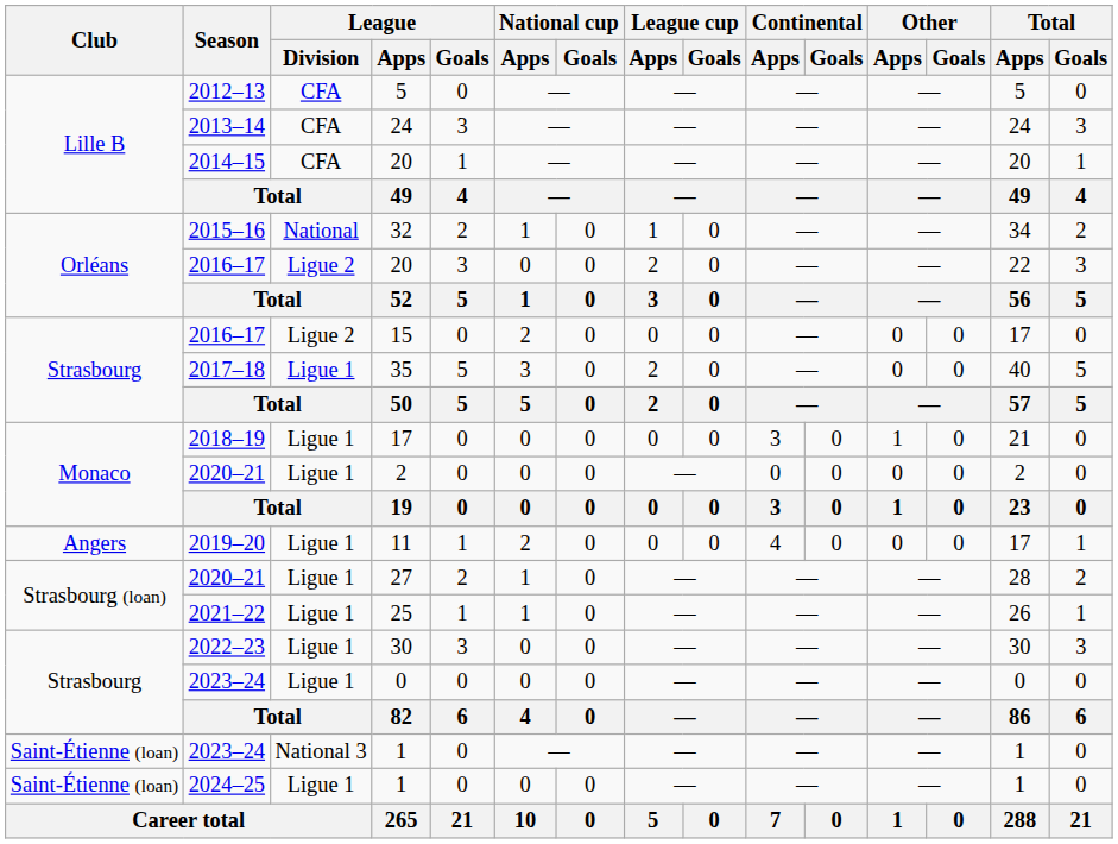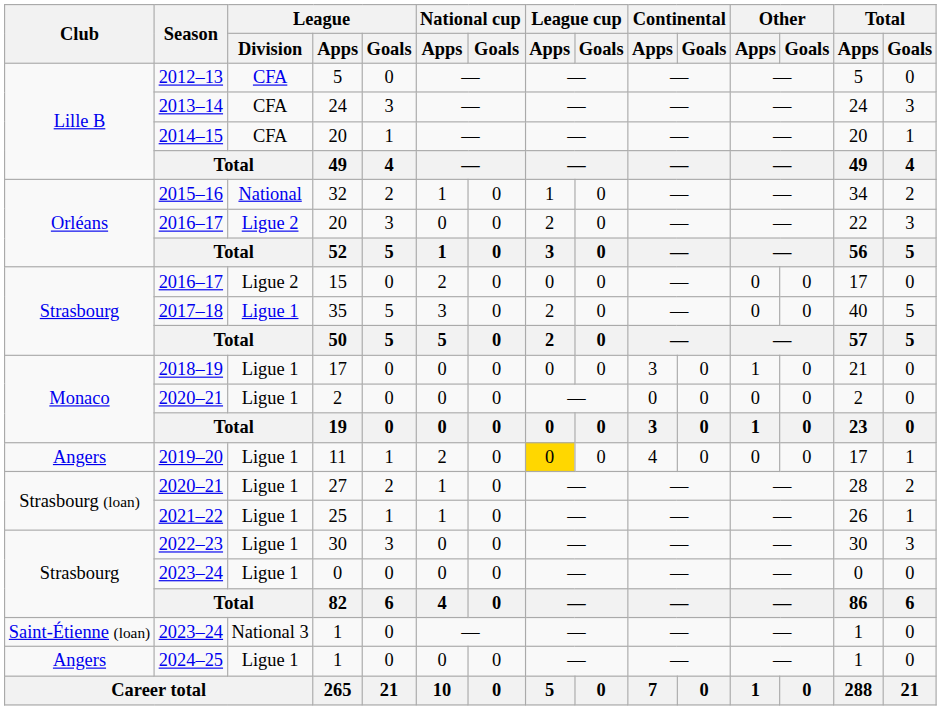11 | League cup / Apps: no background -> gold background
2024–25 / 1 | Club: Saint-Étienne (loan) -> Angers
